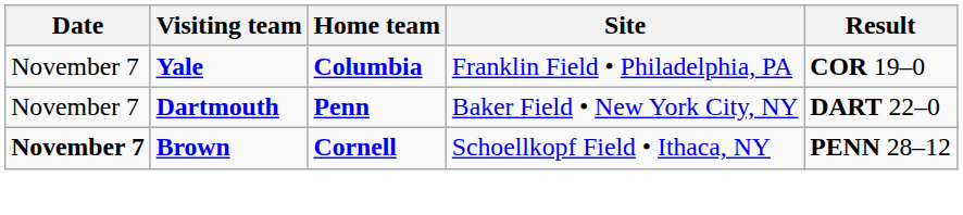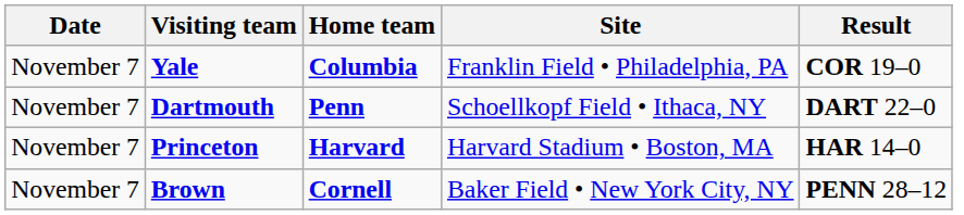Dartmouth | Site: Baker Field • New York City, NY -> Schoellkopf Field • Ithaca, NY
+ row: November 7 | Princeton | Harvard | Harvard Stadium • Boston, MA | HAR 14–0
Brown | Date: bold -> normal
Brown | Site: Schoellkopf Field • Ithaca, NY -> Baker Field • New York City, NY
